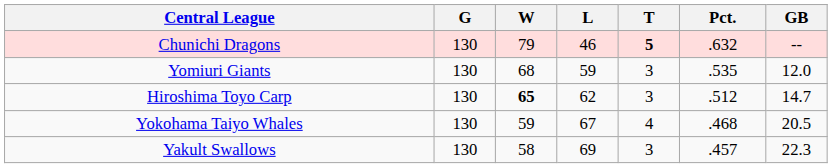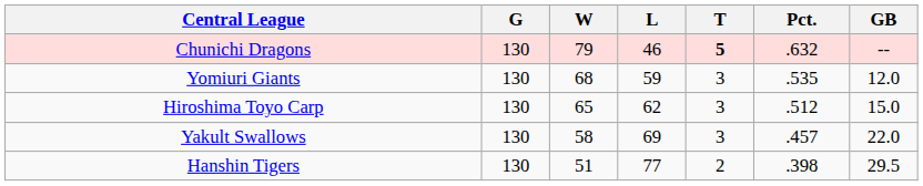Hiroshima Toyo Carp | W: bold -> normal
Hiroshima Toyo Carp | GB: 14.7 -> 15.0
- row: Yokohama Taiyo Whales | 130 | 59 | 67 | 4 | .468 | 20.5
Yakult Swallows | GB: 22.3 -> 22.0
+ row: Hanshin Tigers | 130 | 51 | 77 | 2 | .398 | 29.5
